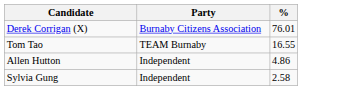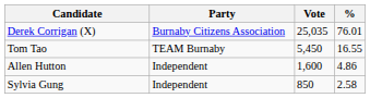+ column: Vote | 25,035 | 5,450 | 1,600 | 850
